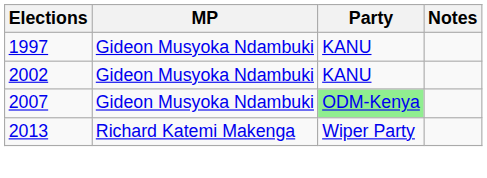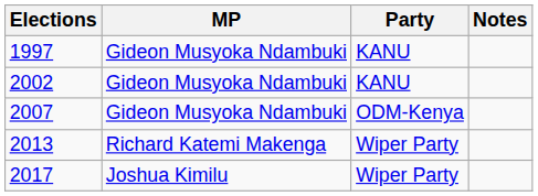2007 | Party: lightgreen background -> no background
+ row: 2017 | Joshua Kimilu | Wiper Party
